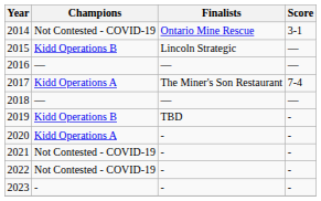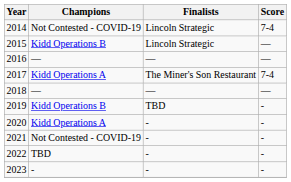2014 | Finalists: Ontario Mine Rescue -> Lincoln Strategic
2014 | Score: 3-1 -> 7-4
2022 | Champions: Not Contested - COVID-19 -> TBD
